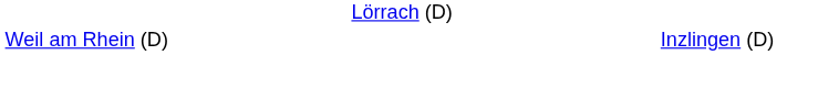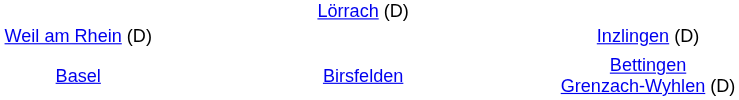+ row: Basel | Birsfelden | Bettingen Grenzach-Wyhlen (D)
